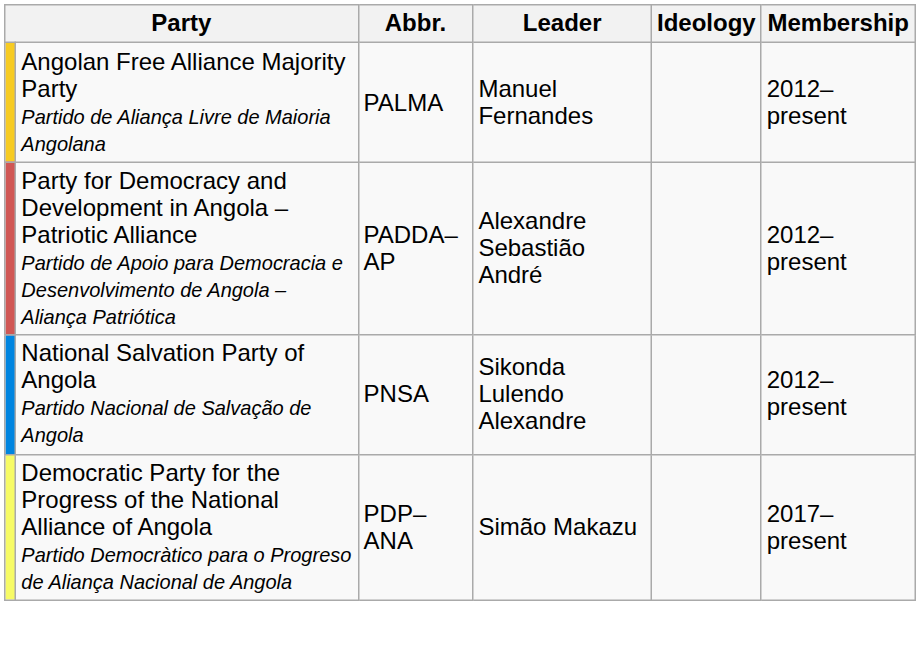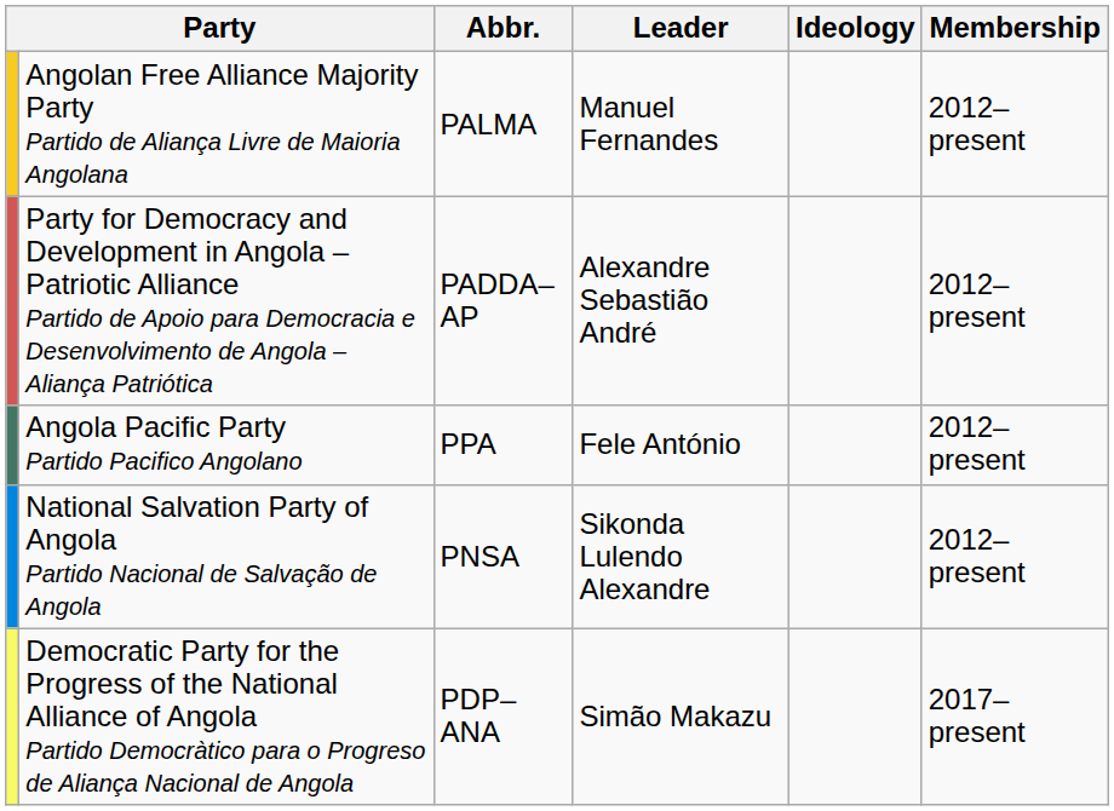+ row: Angola Pacific Party Partido Pacifico Angolano | PPA | Fele António | 2012–present
